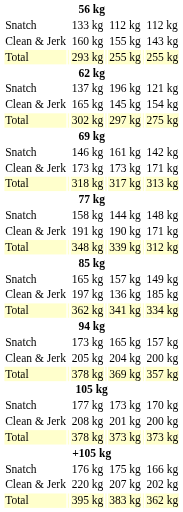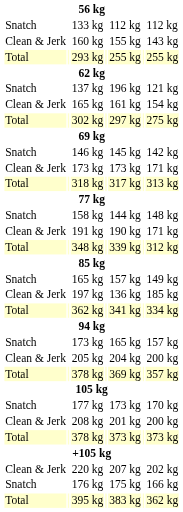Clean & Jerk / 165 kg | column 5: 145 kg -> 161 kg
146 kg | column 5: 161 kg -> 145 kg
rows swapped: 176 kg <-> 220 kg
